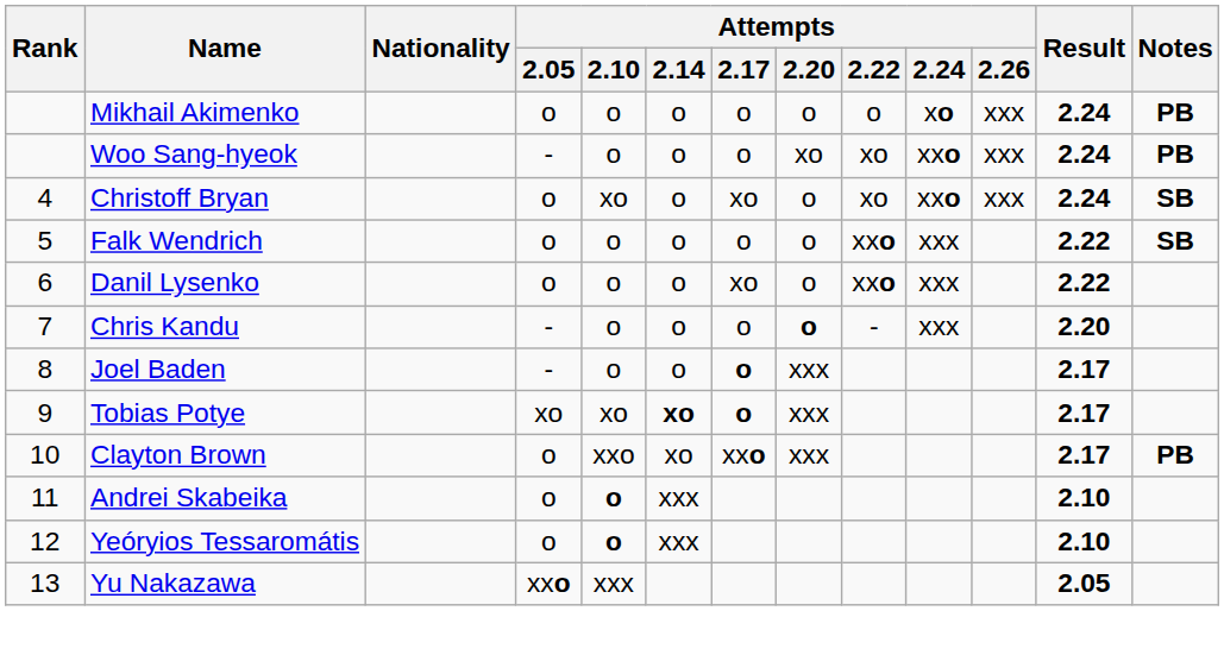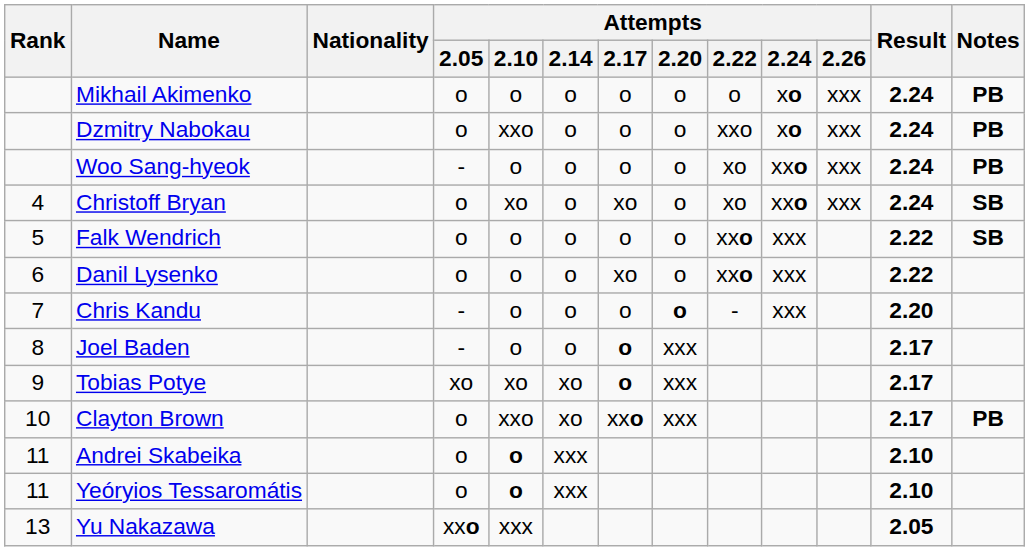+ row: Dzmitry Nabokau | o | xxo | o | o | o | xxo | xo | xxx | 2.24 | PB
Woo Sang-hyeok | Attempts / 2.20: xo -> o
Tobias Potye | Attempts / 2.14: bold -> normal
Yeóryios Tessaromátis | Rank: 12 -> 11
